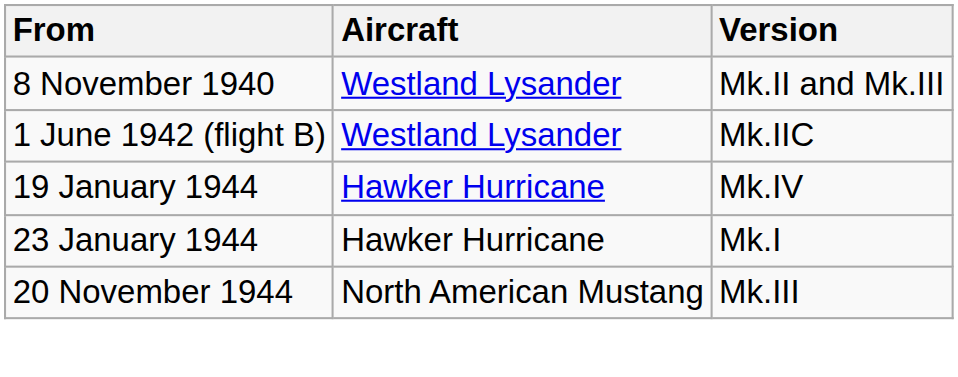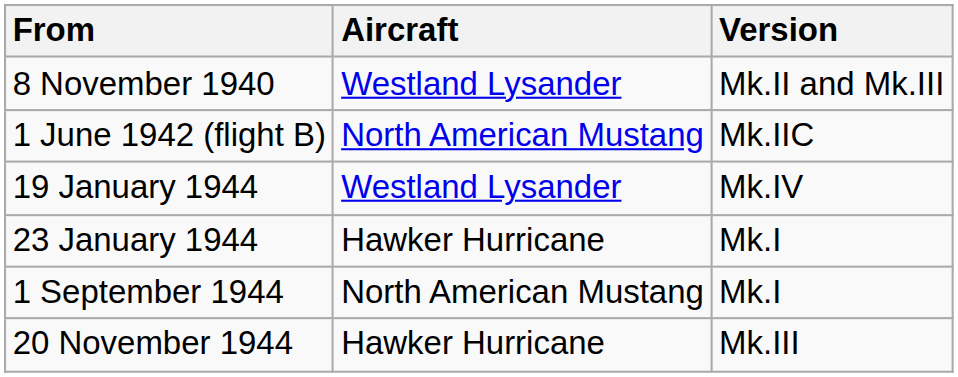1 June 1942 (flight B) | Aircraft: Westland Lysander -> North American Mustang
19 January 1944 | Aircraft: Hawker Hurricane -> Westland Lysander
+ row: 1 September 1944 | North American Mustang | Mk.I
20 November 1944 | Aircraft: North American Mustang -> Hawker Hurricane
